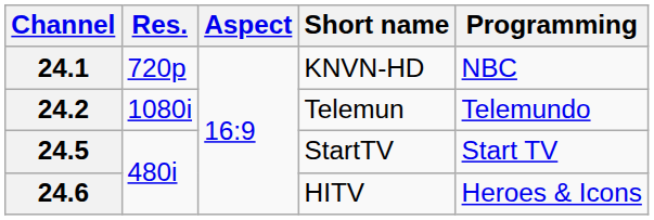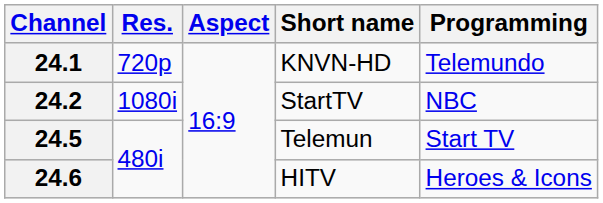24.1 | Programming: NBC -> Telemundo
24.2 | Short name: Telemun -> StartTV
24.2 | Programming: Telemundo -> NBC
24.5 | Short name: StartTV -> Telemun
